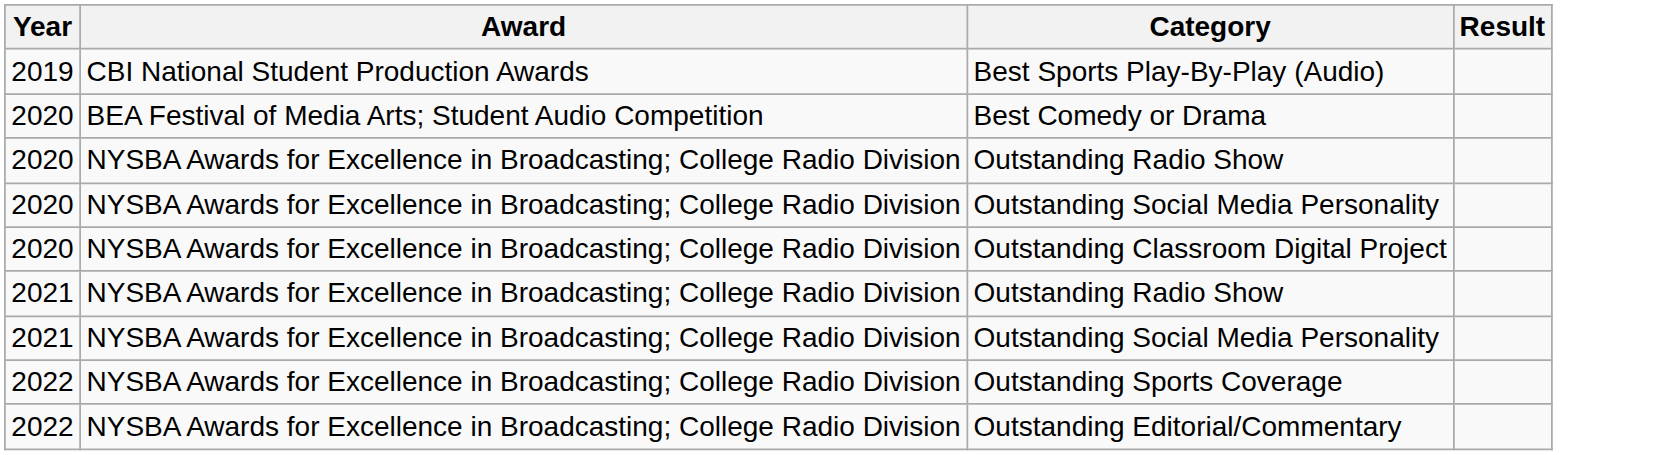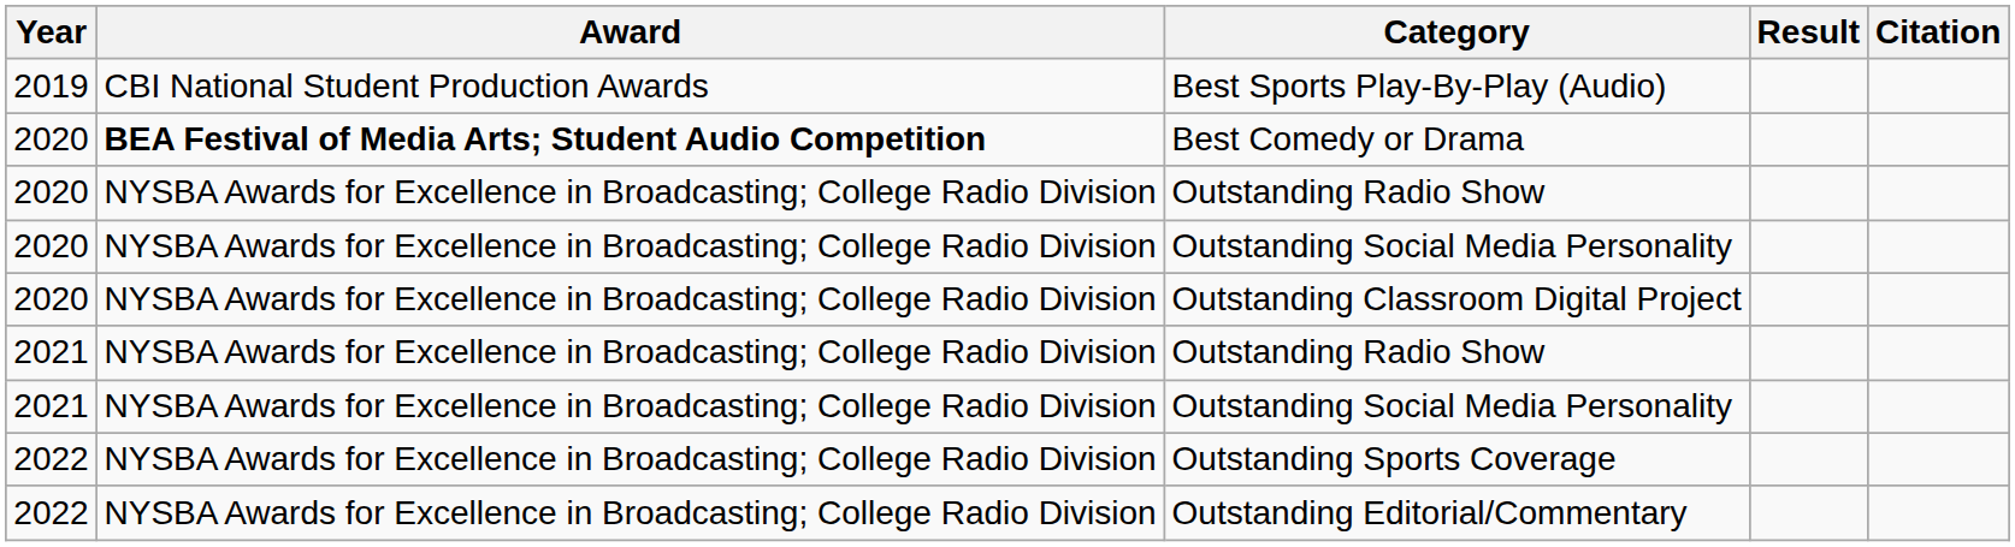+ column: Citation
Best Comedy or Drama | Award: normal -> bold
